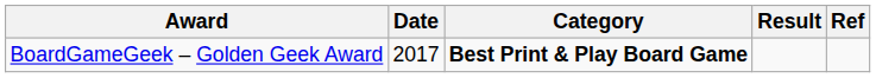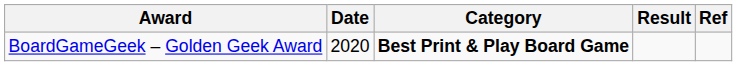BoardGameGeek – Golden Geek Award | Date: 2017 -> 2020
